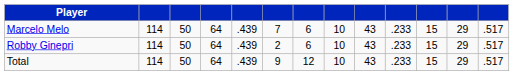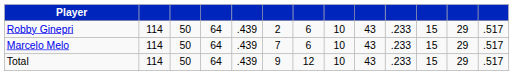rows swapped: Robby Ginepri <-> Marcelo Melo
